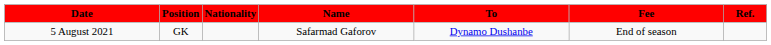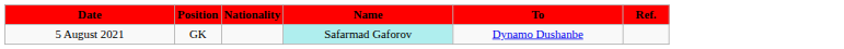- column: Fee | End of season
5 August 2021 | Name: no background -> paleturquoise background
